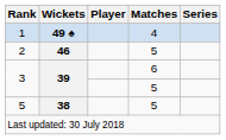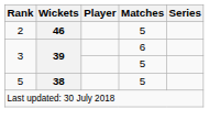- row: 1 | 49 ♠ | 4
